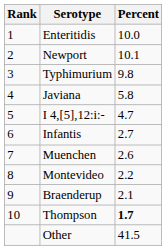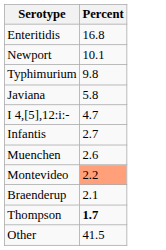- column: Rank | 1 | 2 | 3 | 4 | 5 | 6 | 7 | 8 | 9 | 10
Enteritidis | Percent: 10.0 -> 16.8
Montevideo | Percent: no background -> lightsalmon background
